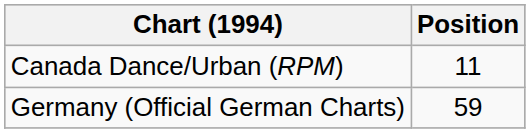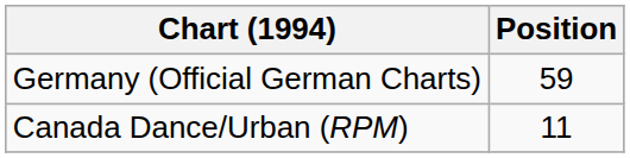rows swapped: Canada Dance/Urban (RPM) <-> Germany (Official German Charts)
